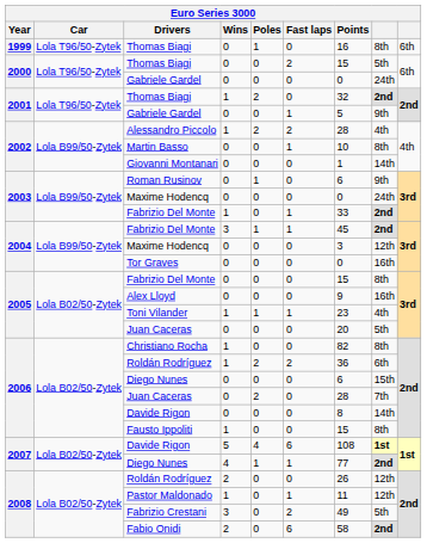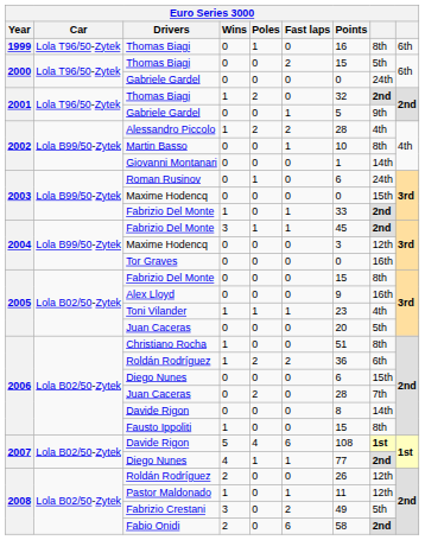Roman Rusinov | column 8: 9th -> 24th
2003 / Maxime Hodencq | column 8: 24th -> 15th
Christiano Rocha | Points: 82 -> 51
